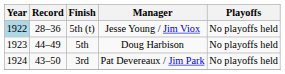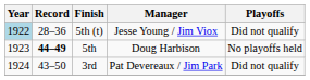5th (t) | Playoffs: No playoffs held -> Did not qualify
5th | Record: normal -> bold
3rd | Playoffs: No playoffs held -> Did not qualify
